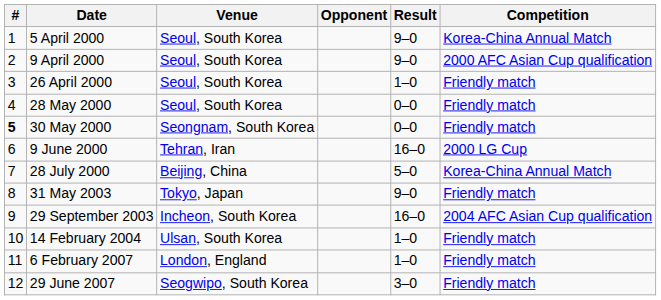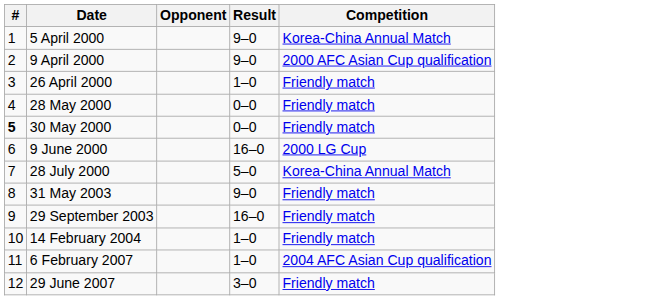- column: Venue | Seoul, South Korea | Seoul, South Korea | Seoul, South Korea | Seoul, South Korea | Seongnam, South Korea | Tehran, Iran | Beijing, China | Tokyo, Japan | Incheon, South Korea | Ulsan, South Korea | London, England | Seogwipo, South Korea
29 September 2003 | Competition: 2004 AFC Asian Cup qualification -> Friendly match
6 February 2007 | Competition: Friendly match -> 2004 AFC Asian Cup qualification
